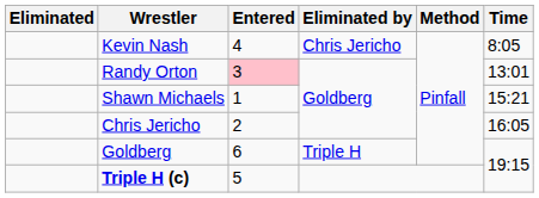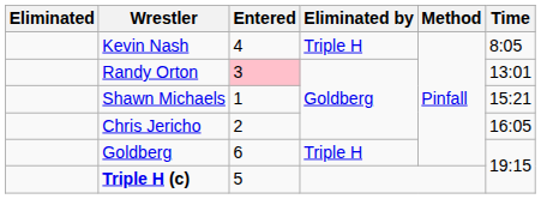Kevin Nash | Eliminated by: Chris Jericho -> Triple H
